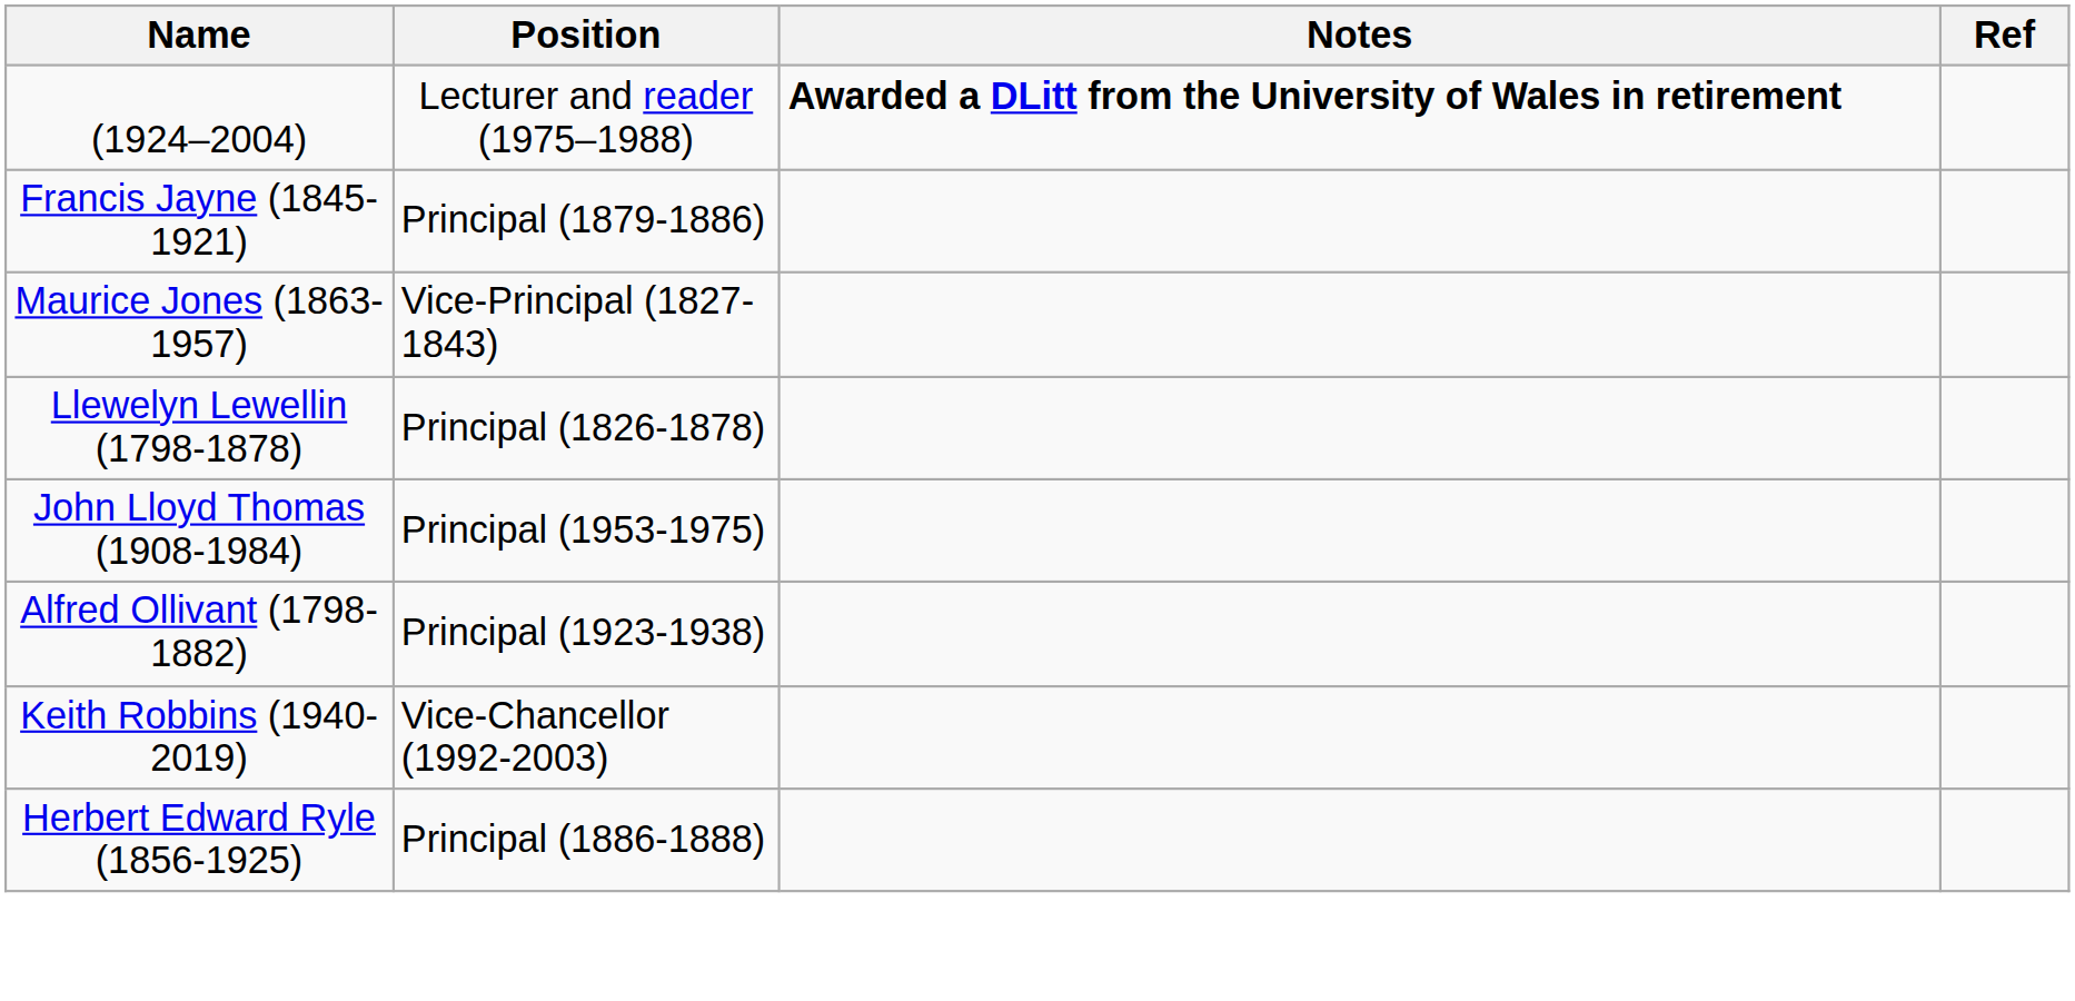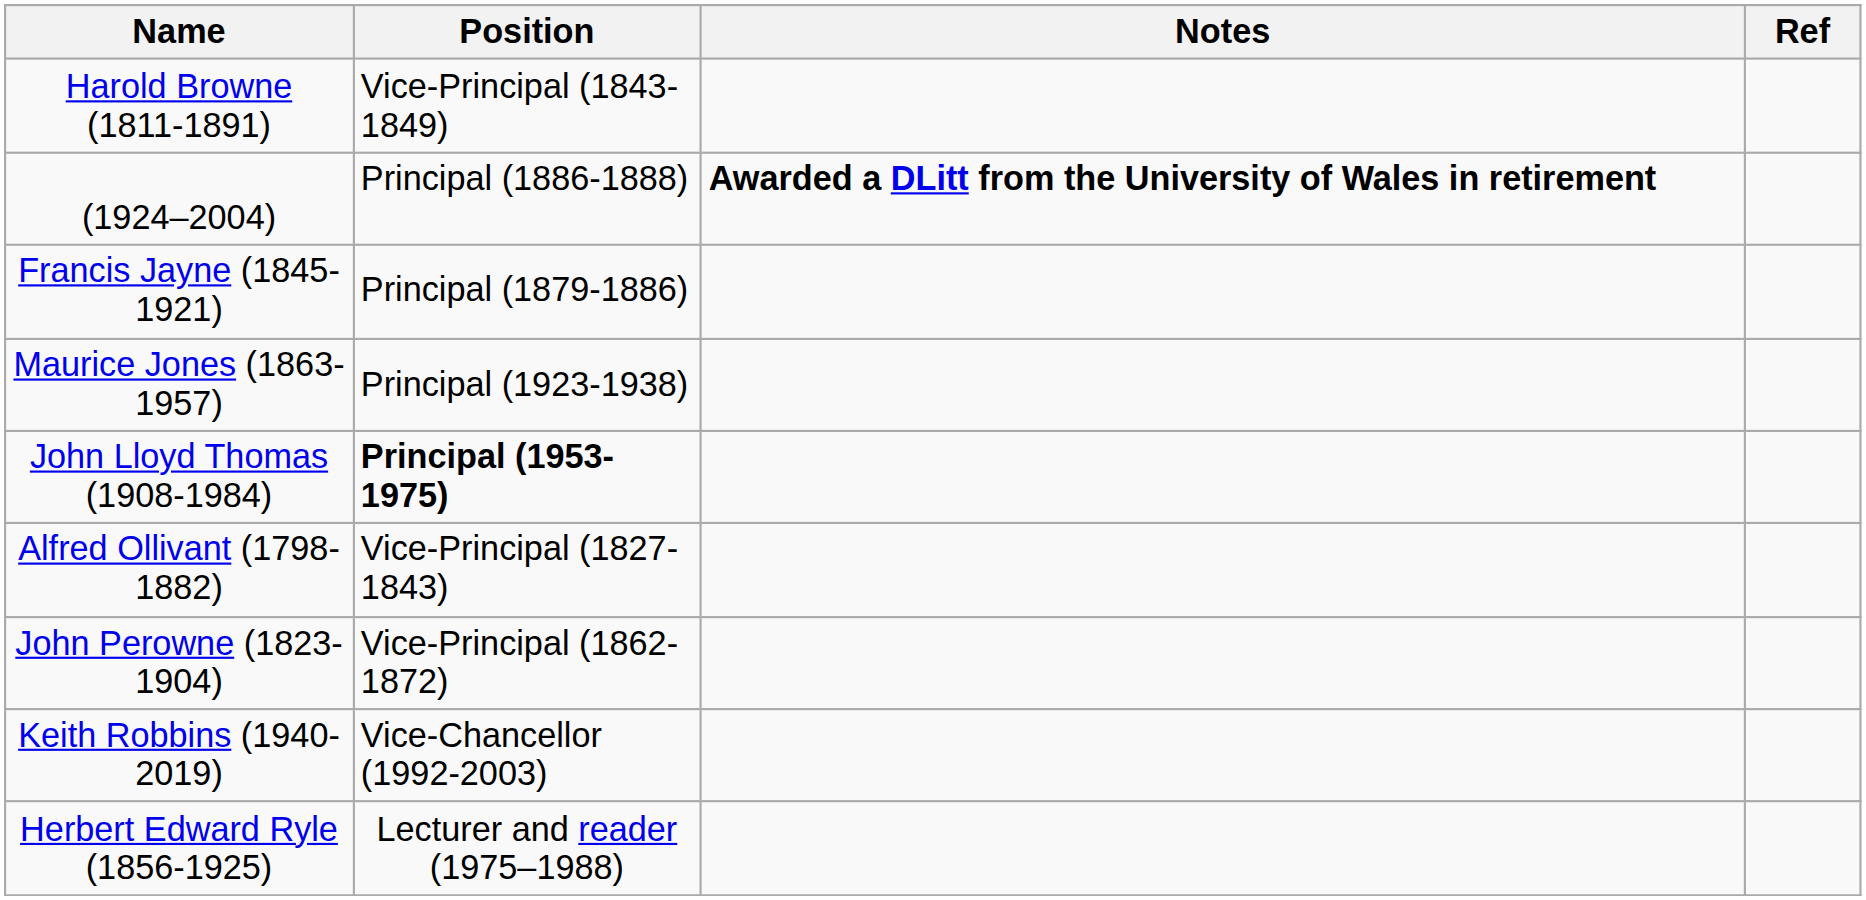+ row: Harold Browne (1811-1891) | Vice-Principal (1843-1849)
(1924–2004) | Position: Lecturer and reader (1975–1988) -> Principal (1886-1888)
Maurice Jones (1863-1957) | Position: Vice-Principal (1827-1843) -> Principal (1923-1938)
- row: Llewelyn Lewellin (1798-1878) | Principal (1826-1878)
John Lloyd Thomas (1908-1984) | Position: normal -> bold
Alfred Ollivant (1798-1882) | Position: Principal (1923-1938) -> Vice-Principal (1827-1843)
+ row: John Perowne (1823-1904) | Vice-Principal (1862-1872)
Herbert Edward Ryle (1856-1925) | Position: Principal (1886-1888) -> Lecturer and reader (1975–1988)
